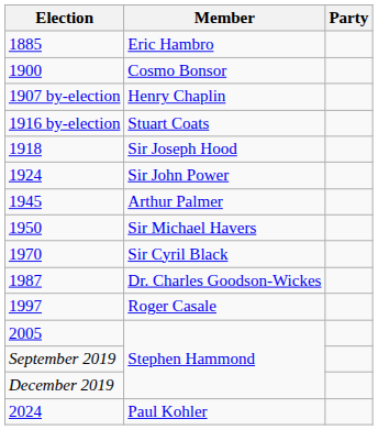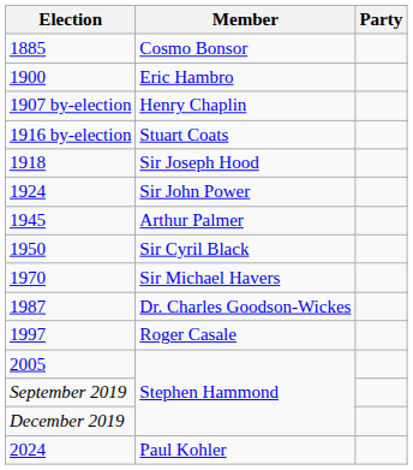1885 | Member: Eric Hambro -> Cosmo Bonsor
1900 | Member: Cosmo Bonsor -> Eric Hambro
1950 | Member: Sir Michael Havers -> Sir Cyril Black
1970 | Member: Sir Cyril Black -> Sir Michael Havers
